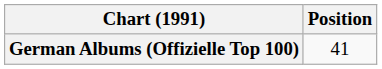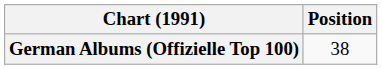German Albums (Offizielle Top 100) | Position: 41 -> 38
